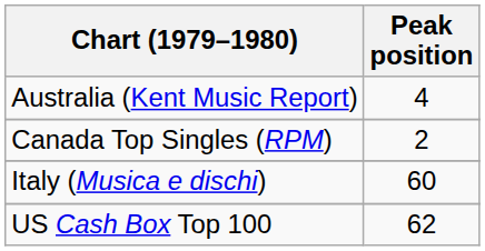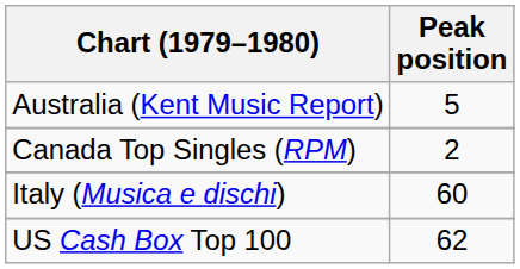Australia (Kent Music Report) | Peak position: 4 -> 5
